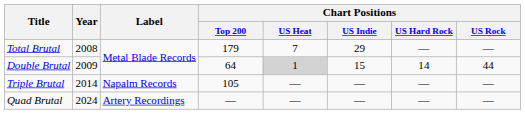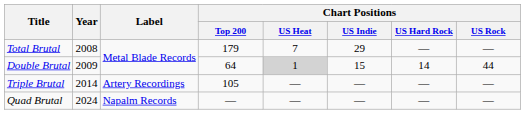Triple Brutal | Label: Napalm Records -> Artery Recordings
Quad Brutal | Label: Artery Recordings -> Napalm Records
